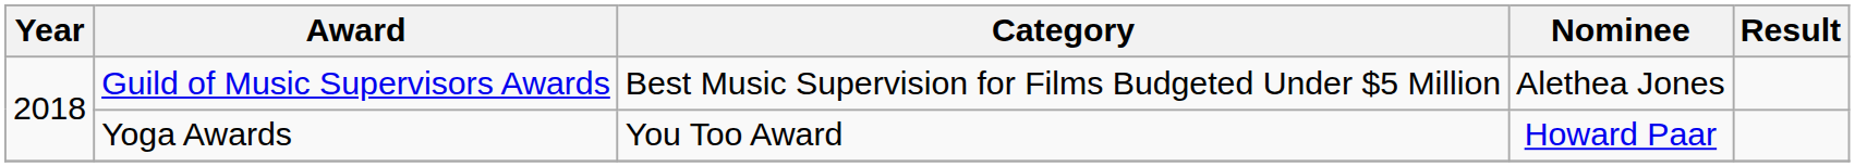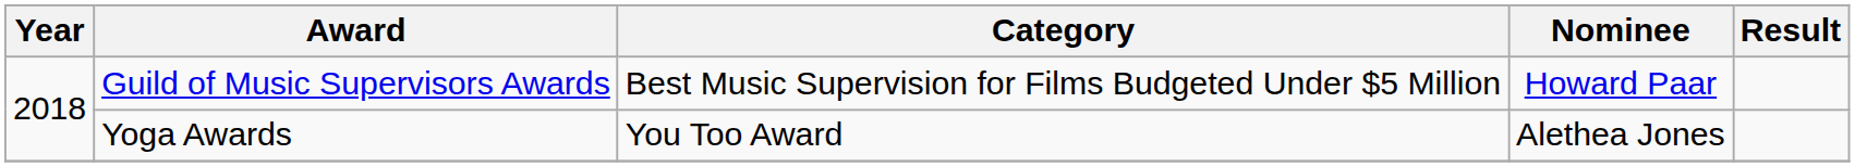Guild of Music Supervisors Awards | Nominee: Alethea Jones -> Howard Paar
Yoga Awards | Nominee: Howard Paar -> Alethea Jones
